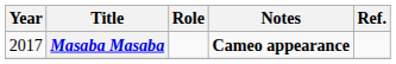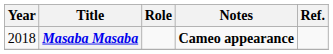Masaba Masaba | Year: 2017 -> 2018
